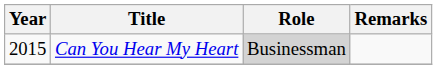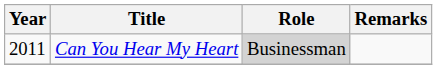Can You Hear My Heart | Year: 2015 -> 2011
